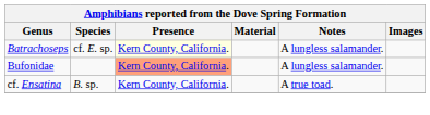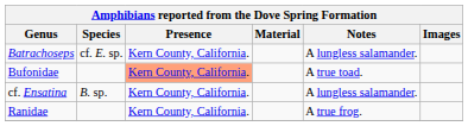Batrachoseps | Presence: lightyellow background -> no background
Bufonidae | Notes: A lungless salamander. -> A true toad.
cf. Ensatina | Notes: A true toad. -> A lungless salamander.
+ row: Ranidae | Kern County, California. | A true frog.
